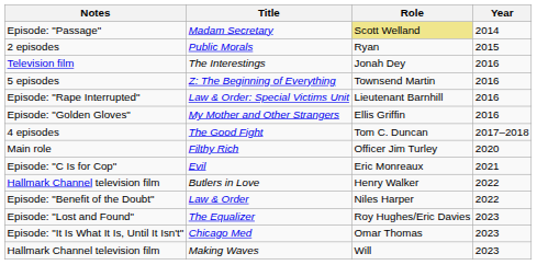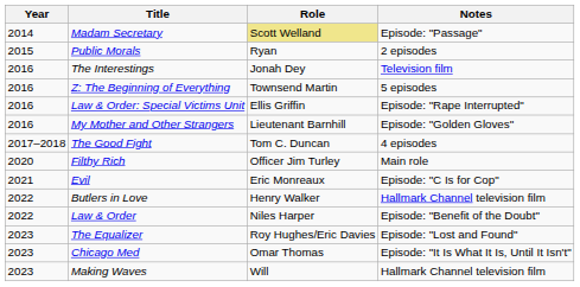columns swapped: Year <-> Notes
Law & Order: Special Victims Unit | Role: Lieutenant Barnhill -> Ellis Griffin
My Mother and Other Strangers | Role: Ellis Griffin -> Lieutenant Barnhill
